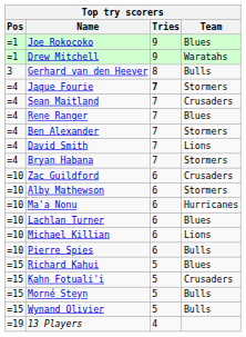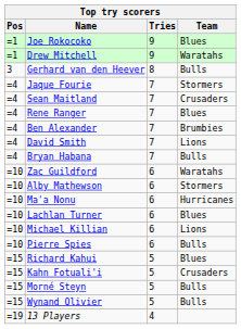Jaque Fourie | Tries: bold -> normal
Ben Alexander | Team: Stormers -> Brumbies
Bryan Habana | Team: Stormers -> Bulls
Zac Guildford | Team: Crusaders -> Waratahs
